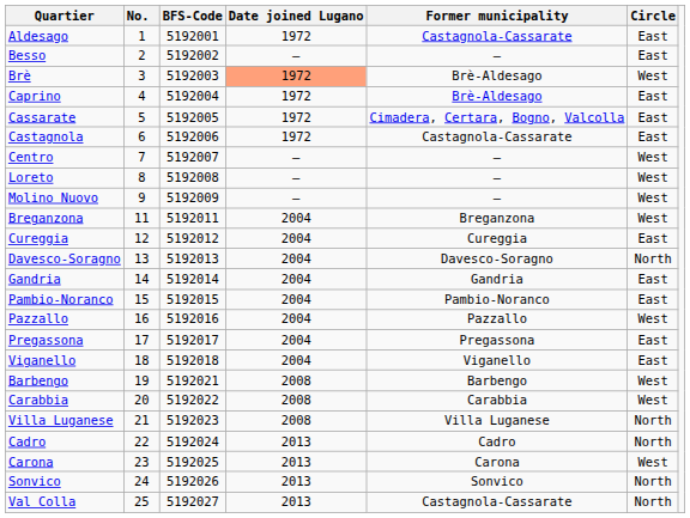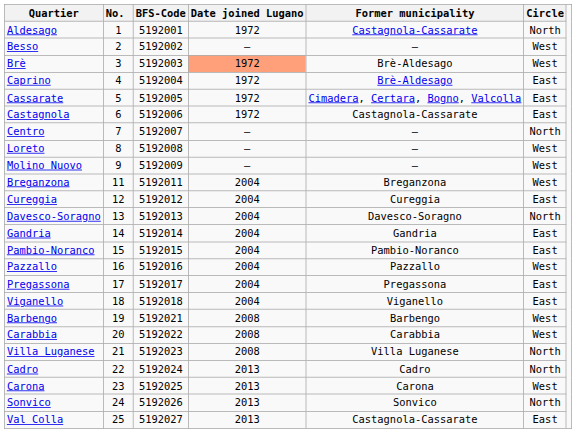Aldesago | Circle: East -> North
Besso | Circle: East -> West
Centro | Circle: West -> North
Val Colla | Circle: North -> East
